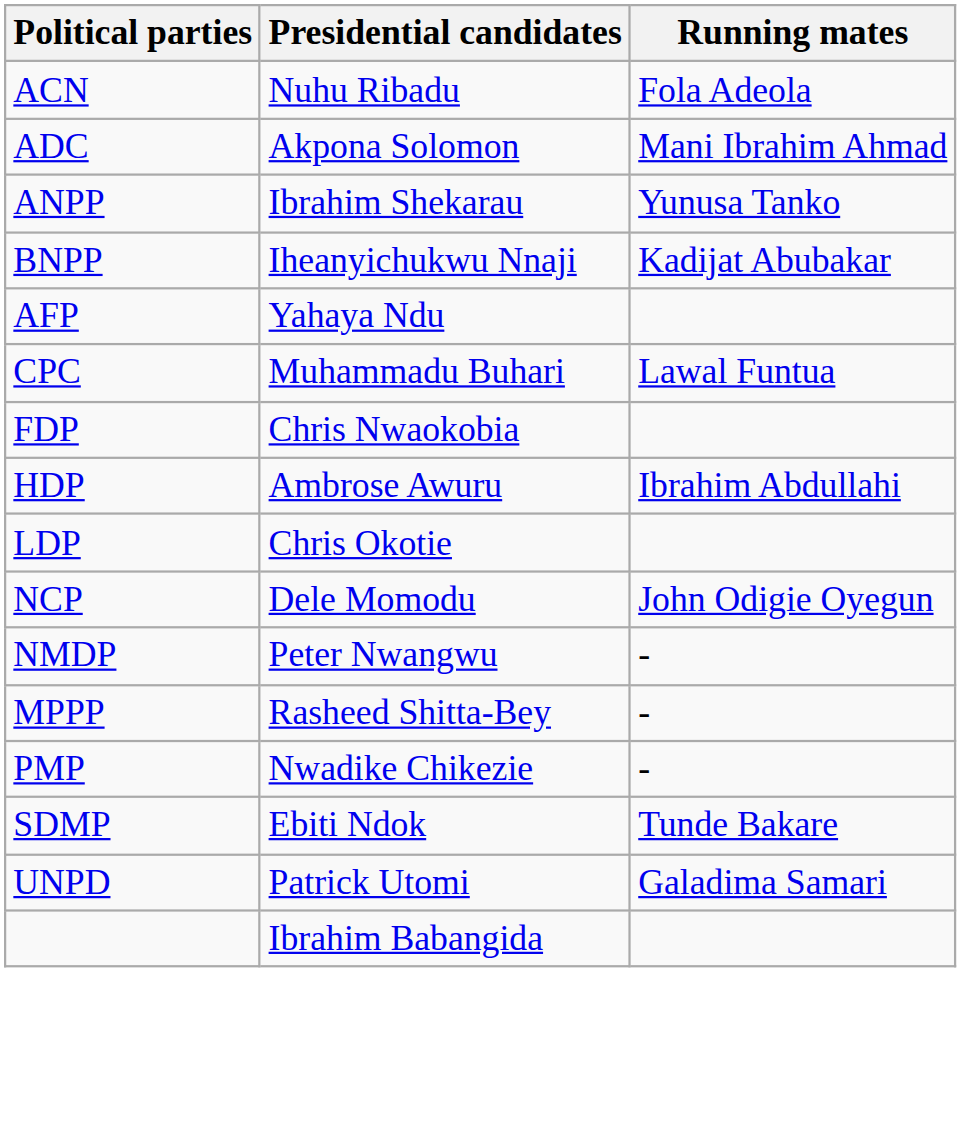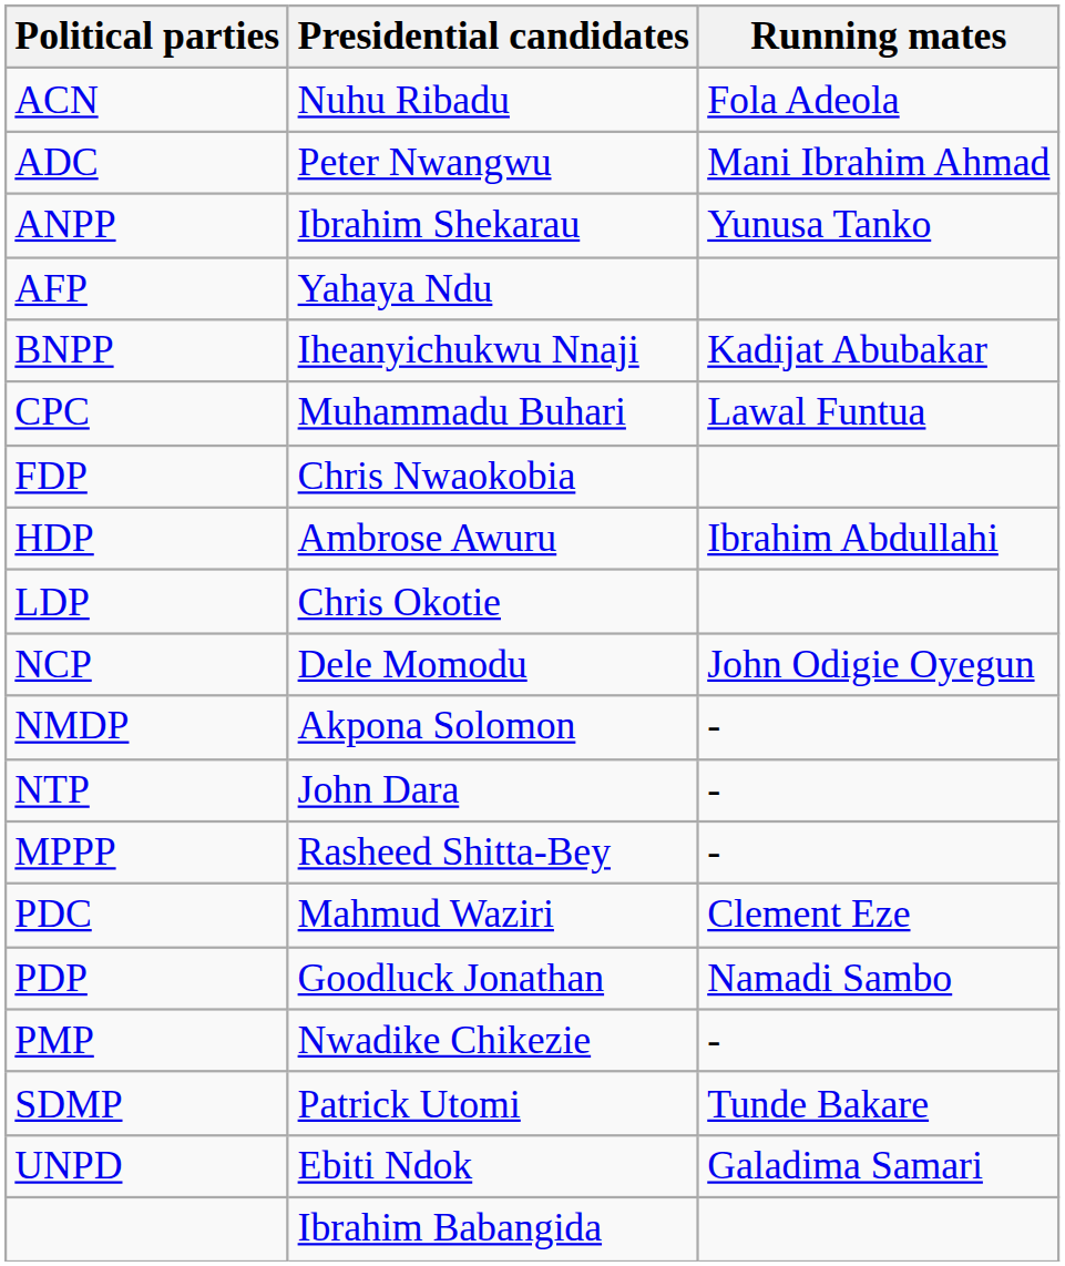ADC | Presidential candidates: Akpona Solomon -> Peter Nwangwu
rows swapped: AFP <-> BNPP
NMDP | Presidential candidates: Peter Nwangwu -> Akpona Solomon
+ row: NTP | John Dara | -
+ row: PDC | Mahmud Waziri | Clement Eze
+ row: PDP | Goodluck Jonathan | Namadi Sambo
SDMP | Presidential candidates: Ebiti Ndok -> Patrick Utomi
UNPD | Presidential candidates: Patrick Utomi -> Ebiti Ndok
